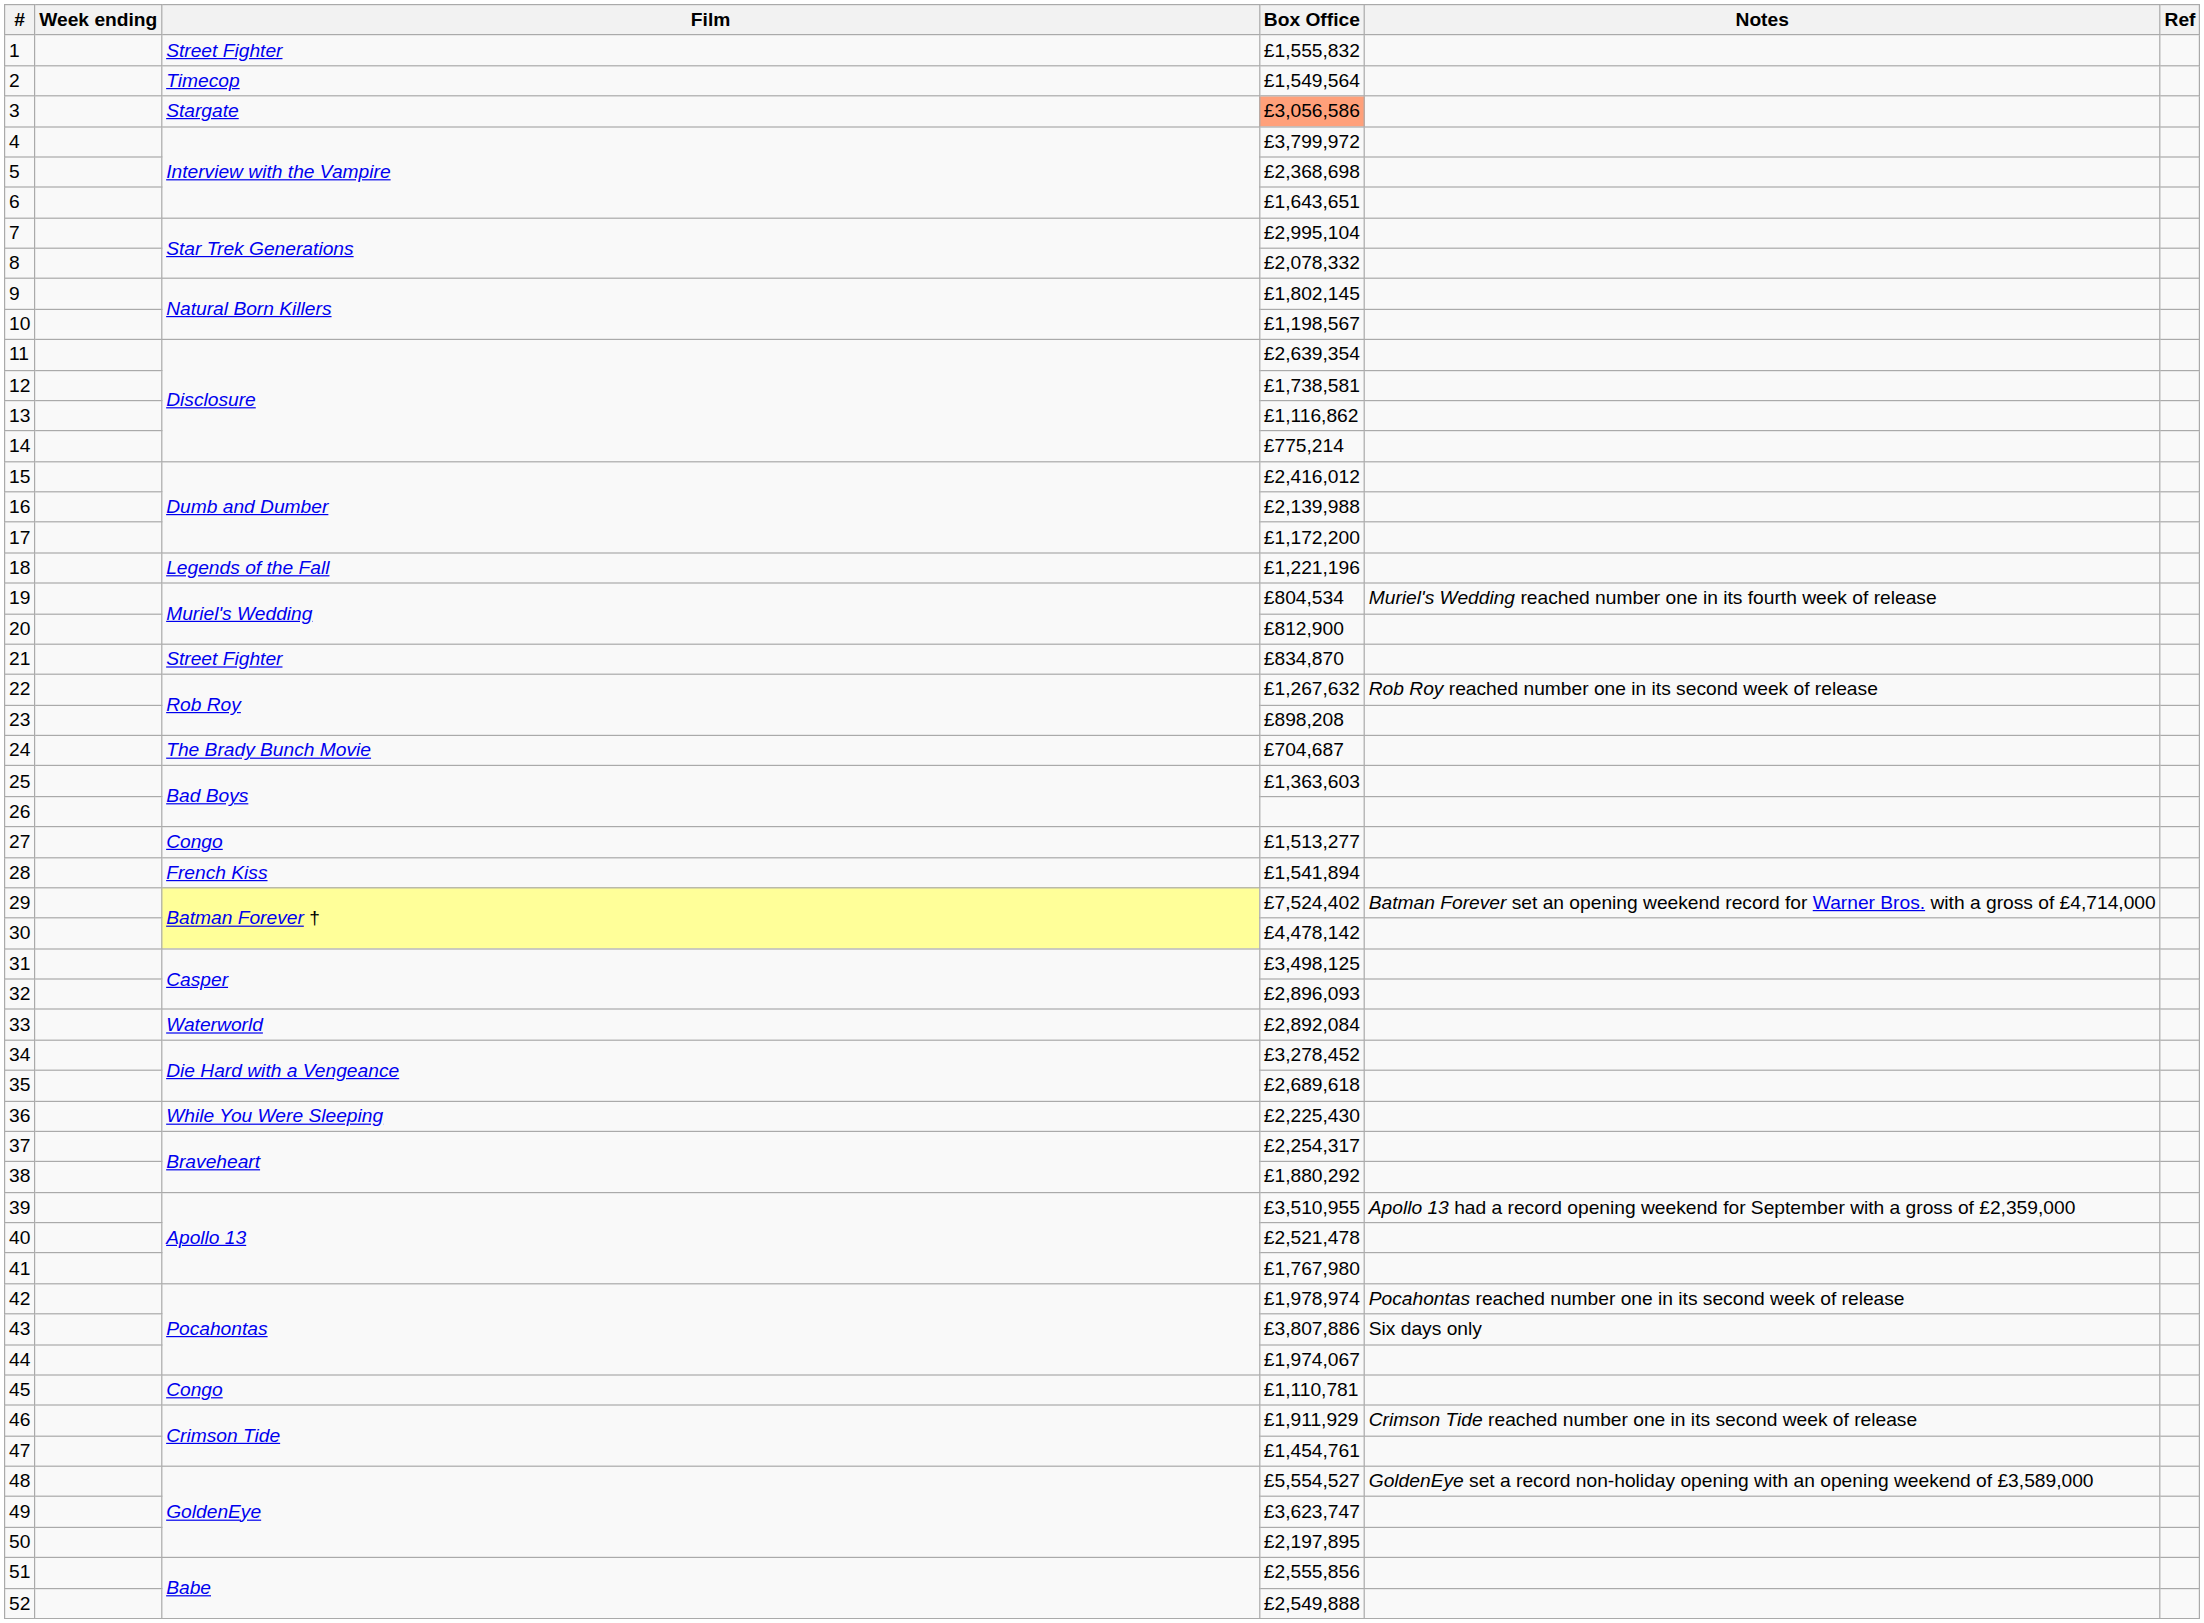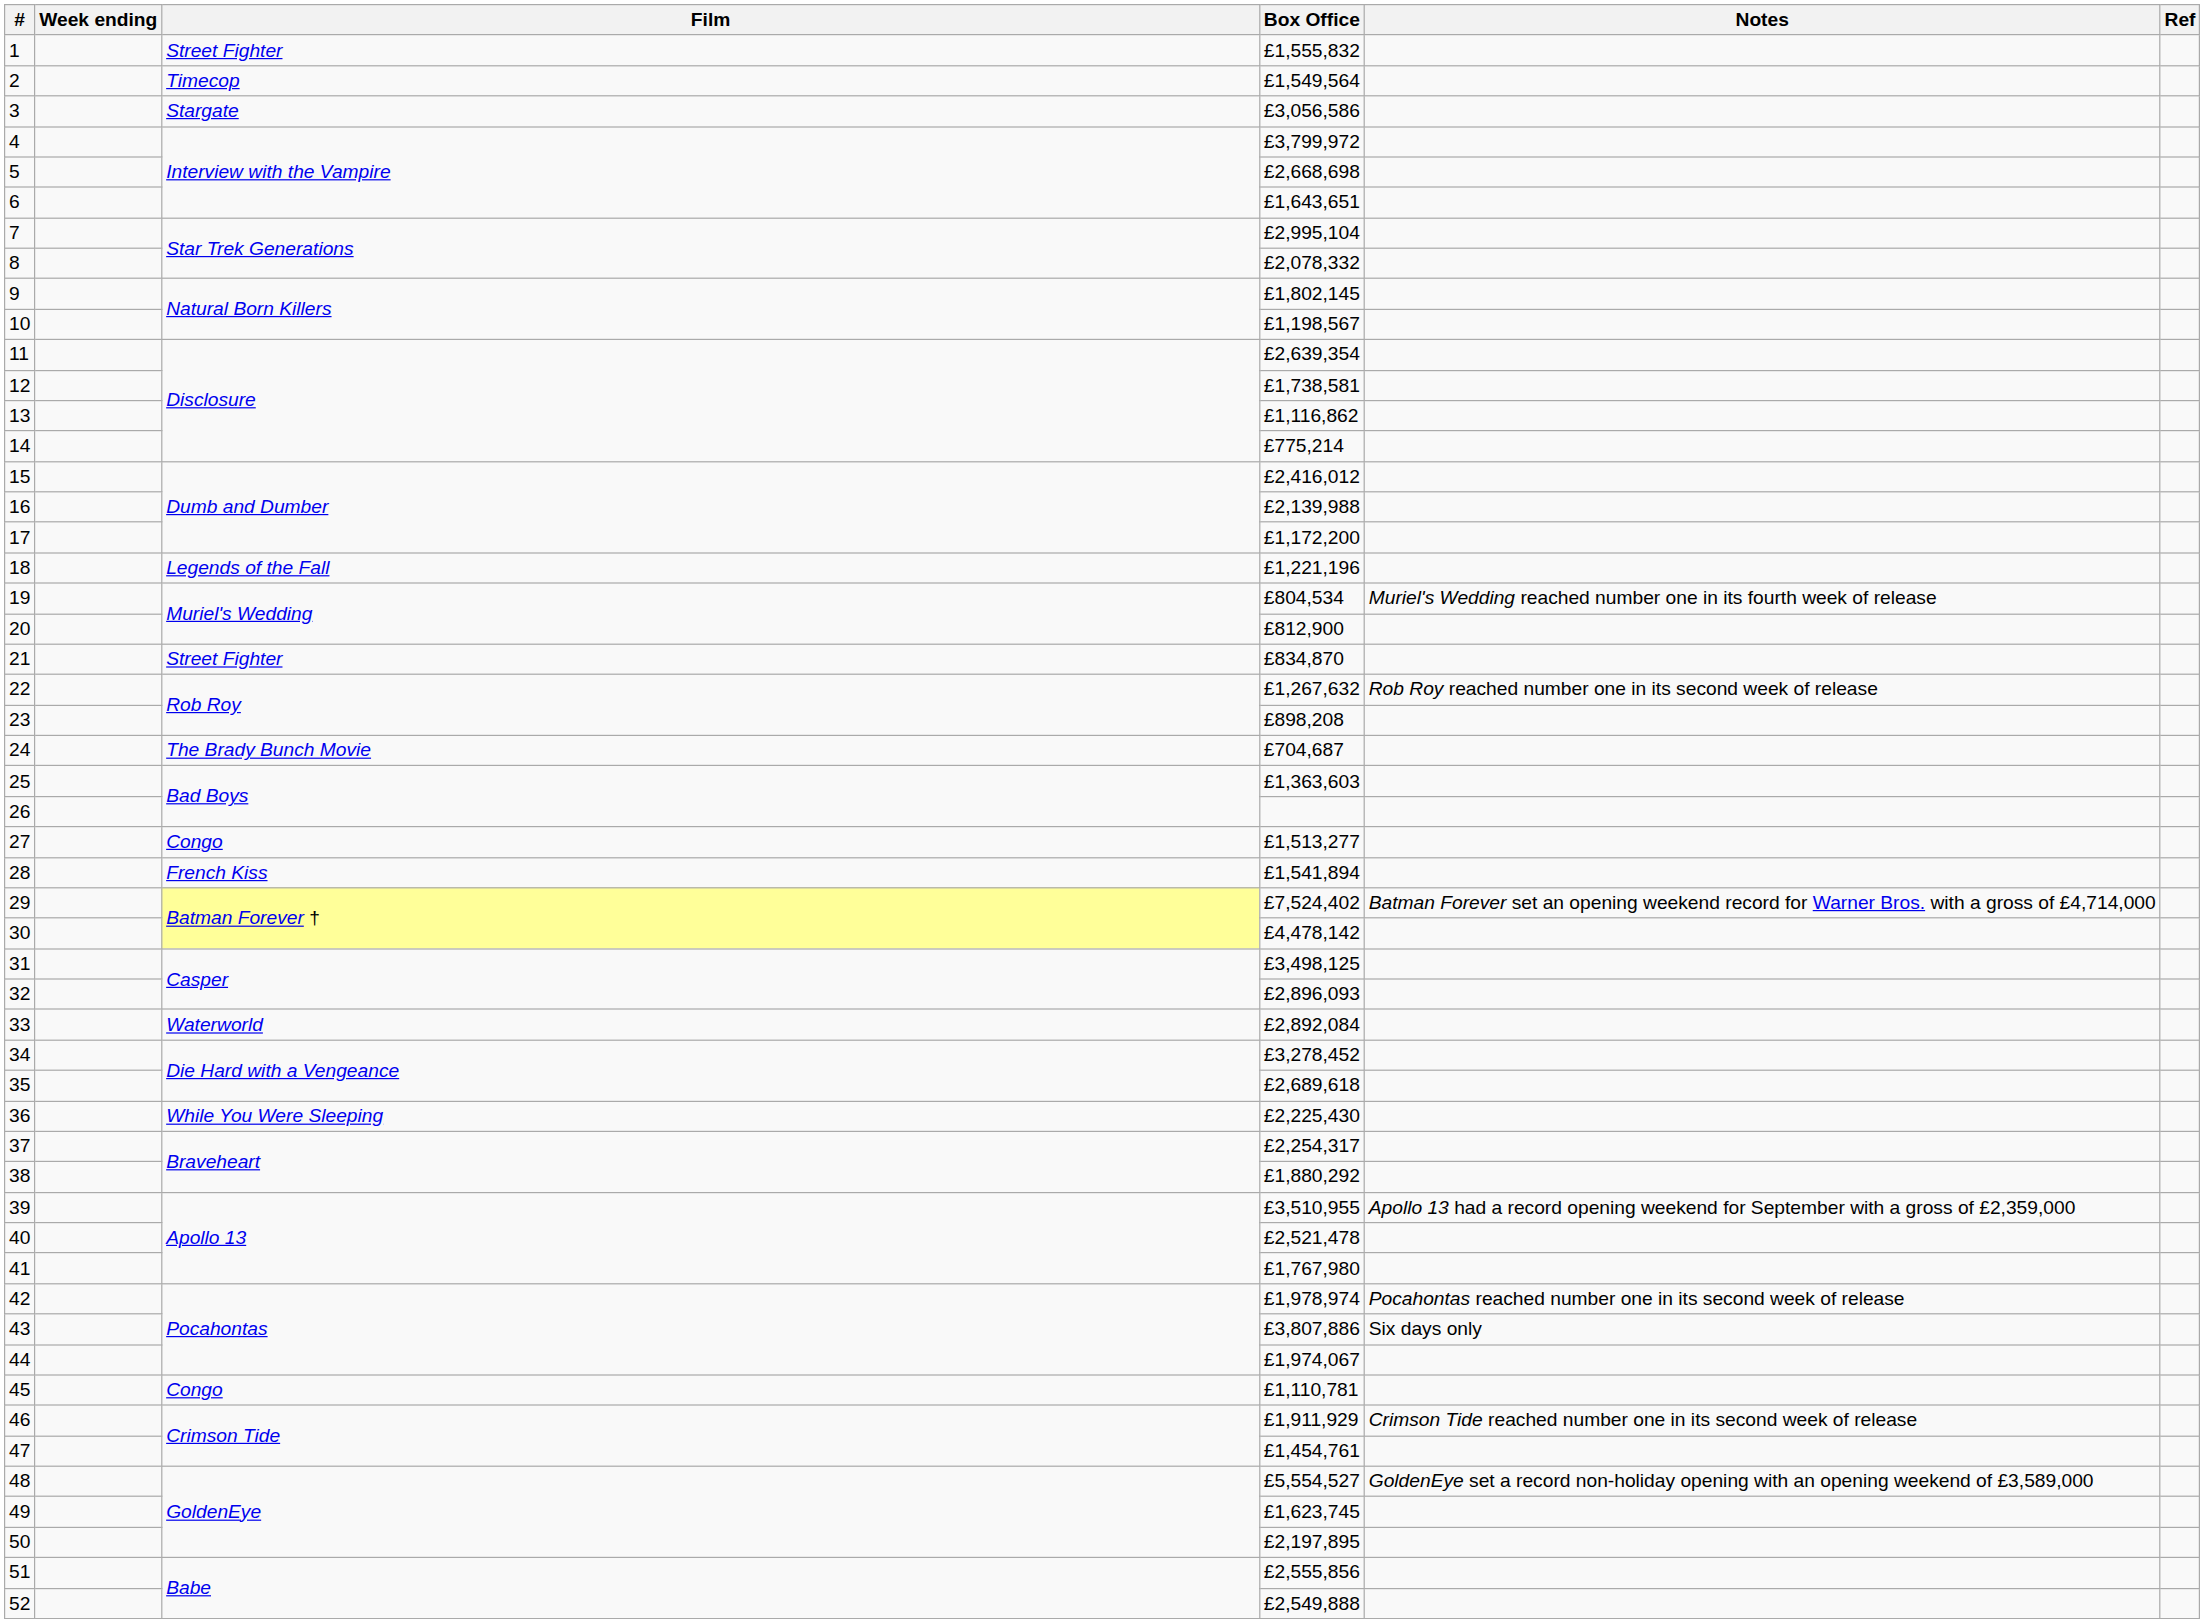3 | Box Office: lightsalmon background -> no background
5 | Box Office: £2,368,698 -> £2,668,698
49 | Box Office: £3,623,747 -> £1,623,745
